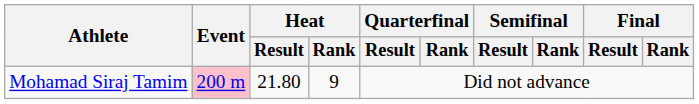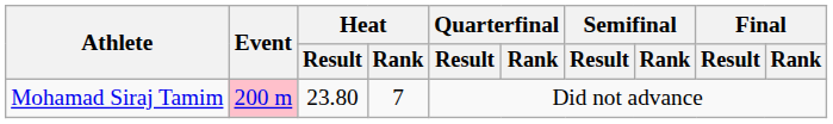Mohamad Siraj Tamim | Heat / Result: 21.80 -> 23.80
Mohamad Siraj Tamim | Heat / Rank: 9 -> 7
